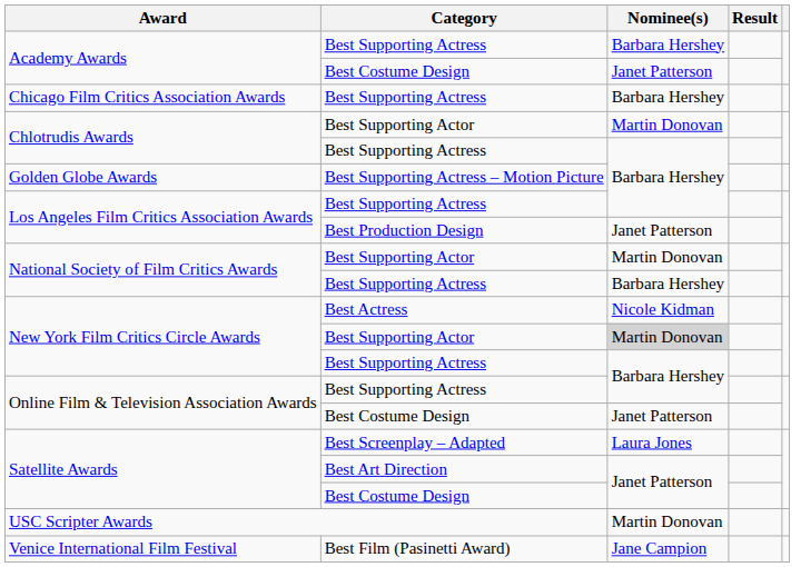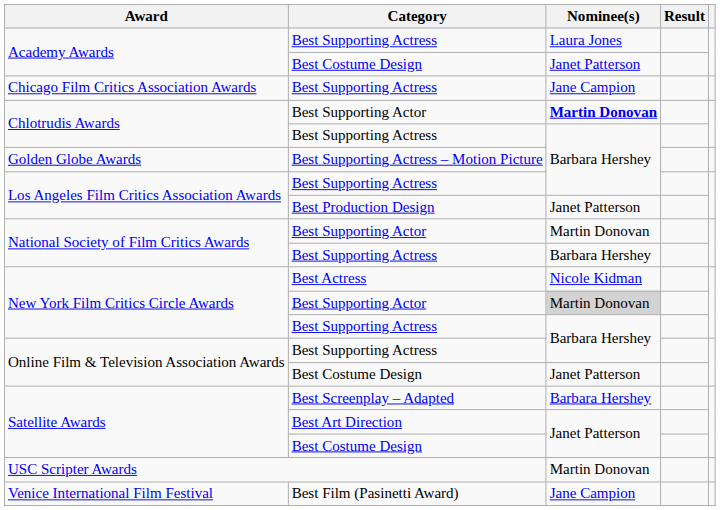Academy Awards / Best Supporting Actress | Nominee(s): Barbara Hershey -> Laura Jones
Chicago Film Critics Association Awards | Nominee(s): Barbara Hershey -> Jane Campion
Chlotrudis Awards / Best Supporting Actor | Nominee(s): normal -> bold
Satellite Awards / Best Screenplay – Adapted | Nominee(s): Laura Jones -> Barbara Hershey
